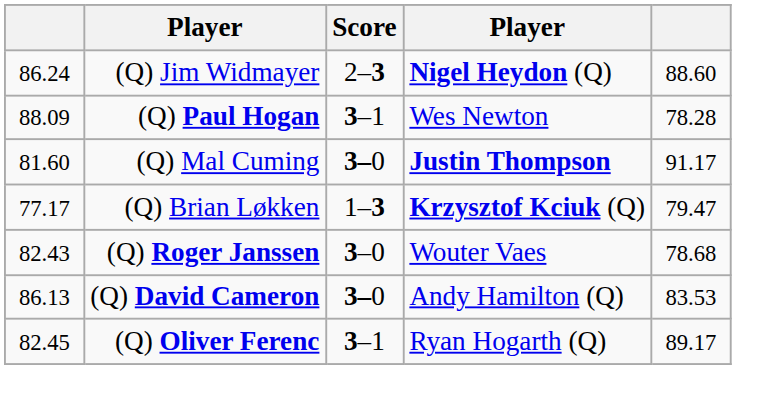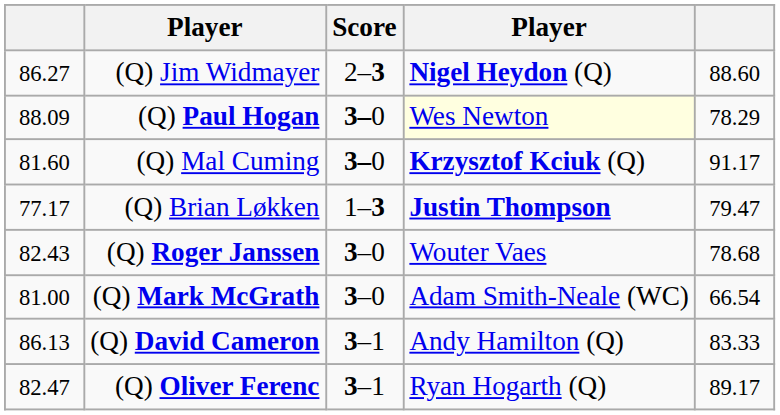(Q) Jim Widmayer | column 1: 86.24 -> 86.27
(Q) Paul Hogan | Score: 3–1 -> 3–0
(Q) Paul Hogan | column 4: no background -> lightyellow background
(Q) Paul Hogan | column 5: 78.28 -> 78.29
(Q) Mal Cuming | column 4: Justin Thompson -> Krzysztof Kciuk (Q)
(Q) Brian Løkken | column 4: Krzysztof Kciuk (Q) -> Justin Thompson
+ row: 81.00 | (Q) Mark McGrath | 3–0 | Adam Smith-Neale (WC) | 66.54
(Q) David Cameron | Score: 3–0 -> 3–1
(Q) David Cameron | column 5: 83.53 -> 83.33
(Q) Oliver Ferenc | column 1: 82.45 -> 82.47
